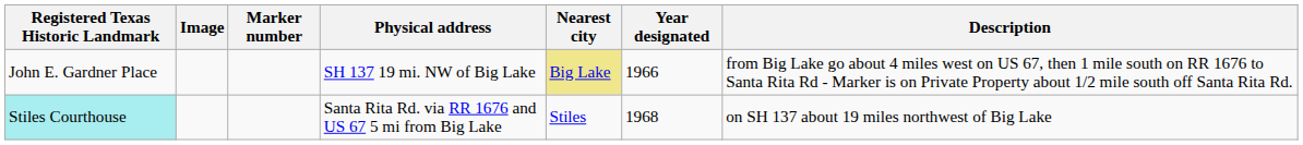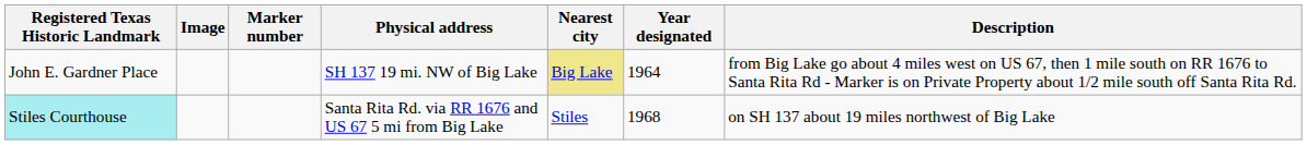John E. Gardner Place | Year designated: 1966 -> 1964
